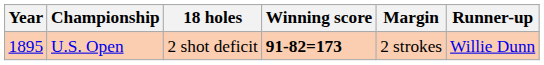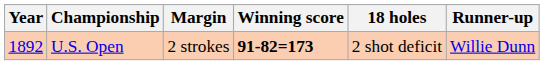columns swapped: 18 holes <-> Margin
U.S. Open | Year: 1895 -> 1892
